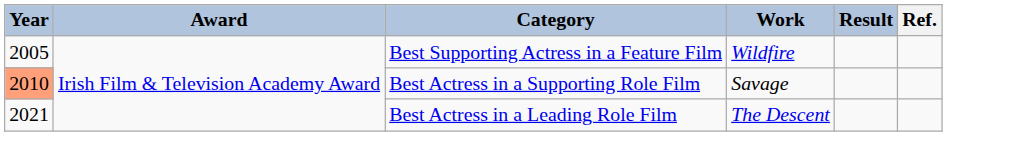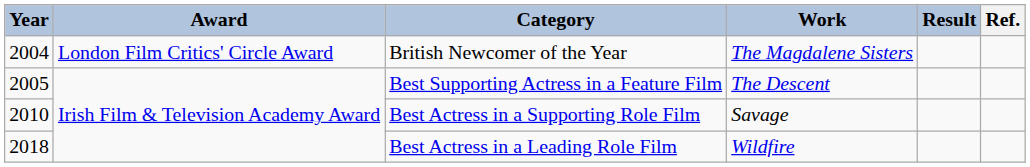+ row: 2004 | London Film Critics' Circle Award | British Newcomer of the Year | The Magdalene Sisters
Best Supporting Actress in a Feature Film | Work: Wildfire -> The Descent
Best Actress in a Supporting Role Film | Year: lightsalmon background -> no background
Best Actress in a Leading Role Film | Year: 2021 -> 2018
Best Actress in a Leading Role Film | Work: The Descent -> Wildfire
